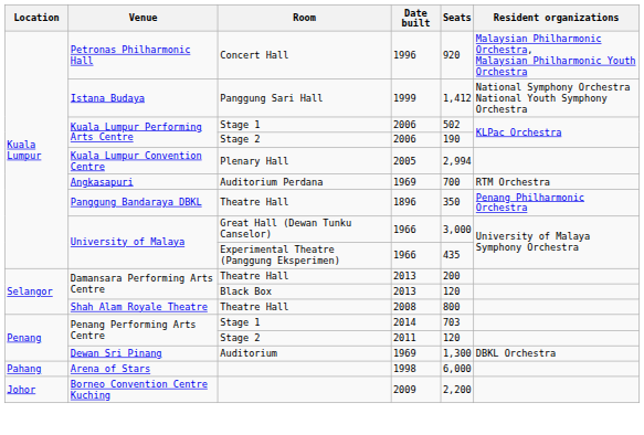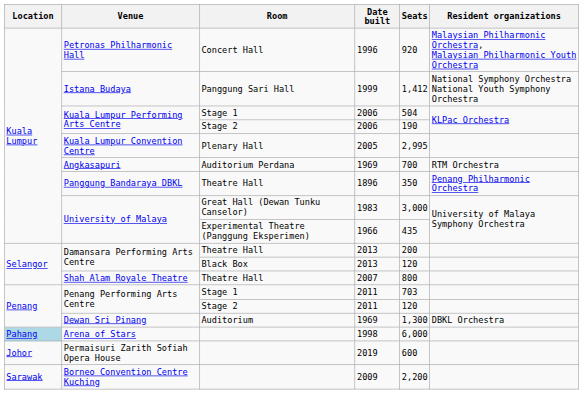Kuala Lumpur Performing Arts Centre / Stage 1 | Seats: 502 -> 504
Kuala Lumpur Convention Centre | Seats: 2,994 -> 2,995
University of Malaya / Great Hall (Dewan Tunku Canselor) | Date built: 1966 -> 1983
Shah Alam Royale Theatre | Date built: 2008 -> 2007
Penang Performing Arts Centre / Stage 1 | Date built: 2014 -> 2011
Arena of Stars | Location: no background -> lightblue background
+ row: Johor | Permaisuri Zarith Sofiah Opera House | 2019 | 600
Borneo Convention Centre Kuching | Location: Johor -> Sarawak
